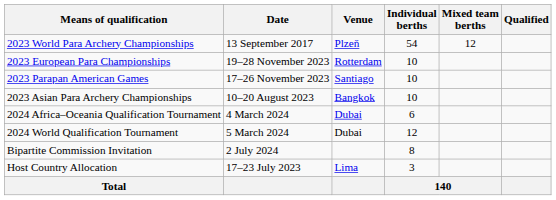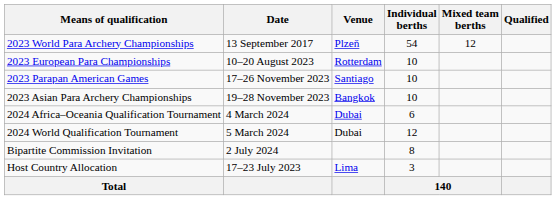2023 European Para Championships | Date: 19–28 November 2023 -> 10–20 August 2023
2023 Asian Para Archery Championships | Date: 10–20 August 2023 -> 19–28 November 2023
